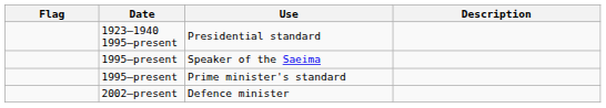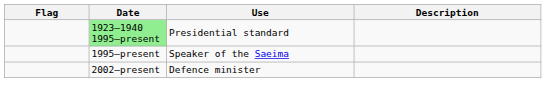Presidential standard | Date: no background -> lightgreen background
- row: 1995–present | Prime minister's standard
